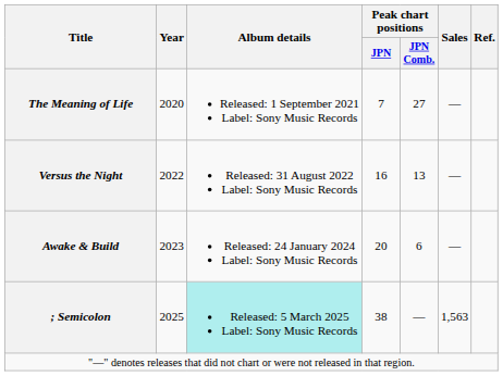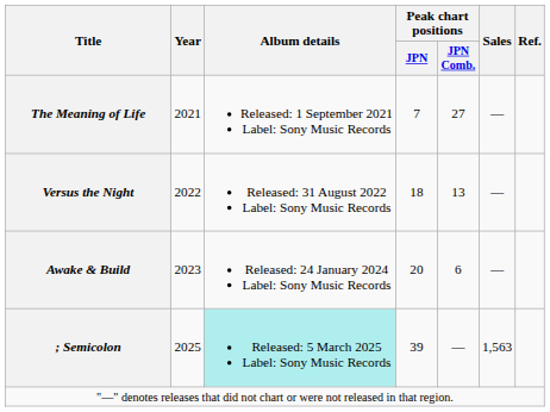The Meaning of Life | Year: 2020 -> 2021
Versus the Night | Peak chart positions / JPN: 16 -> 18
; Semicolon | Peak chart positions / JPN: 38 -> 39
